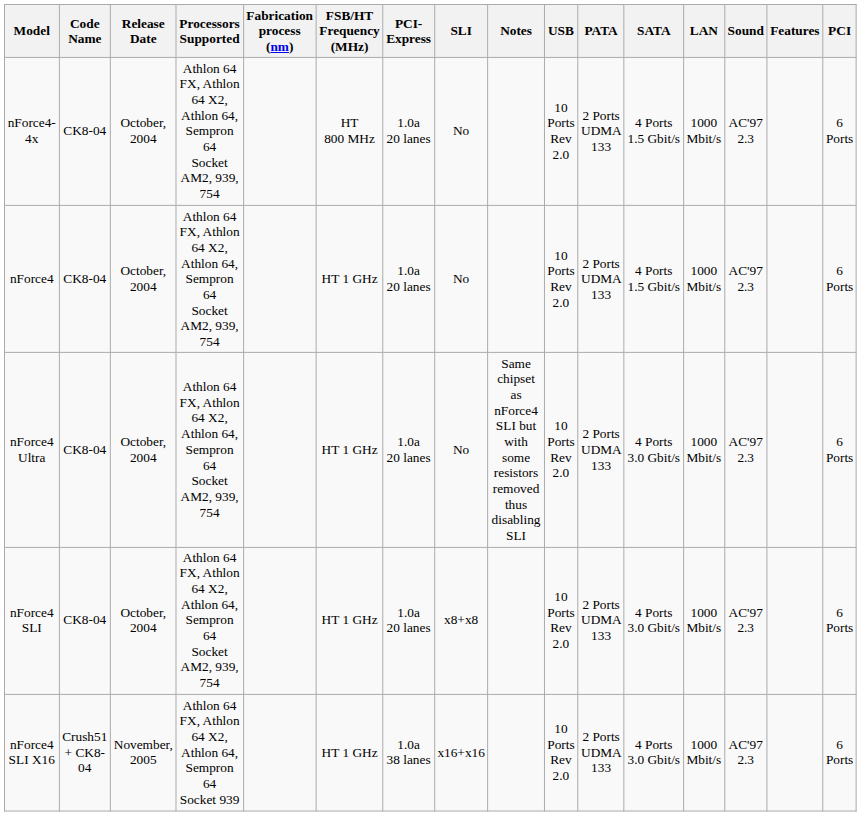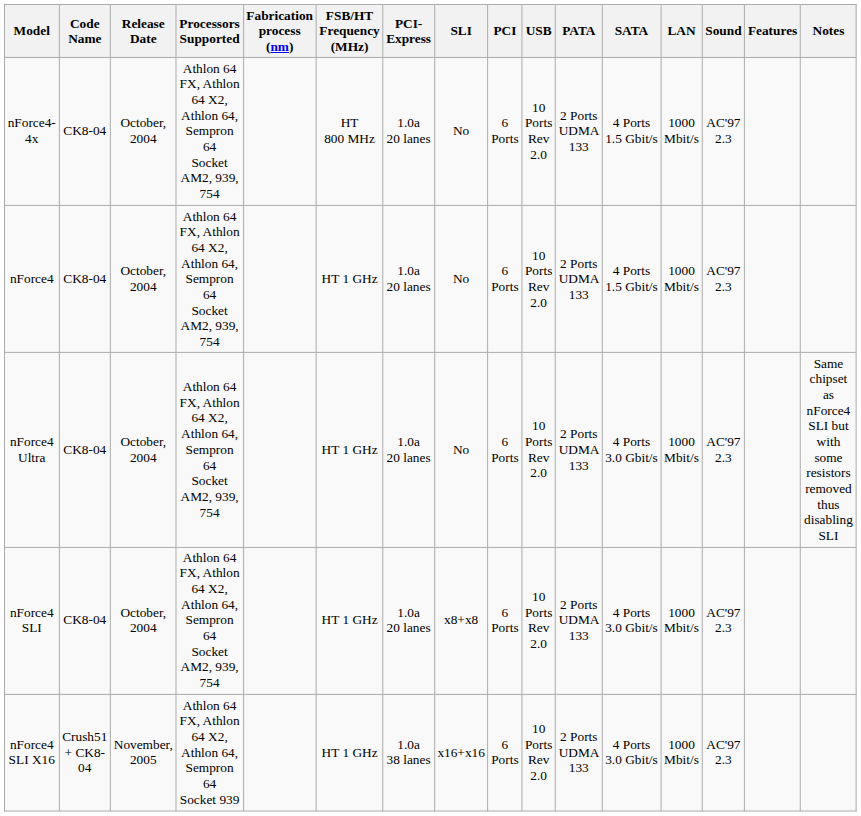columns swapped: PCI <-> Notes
